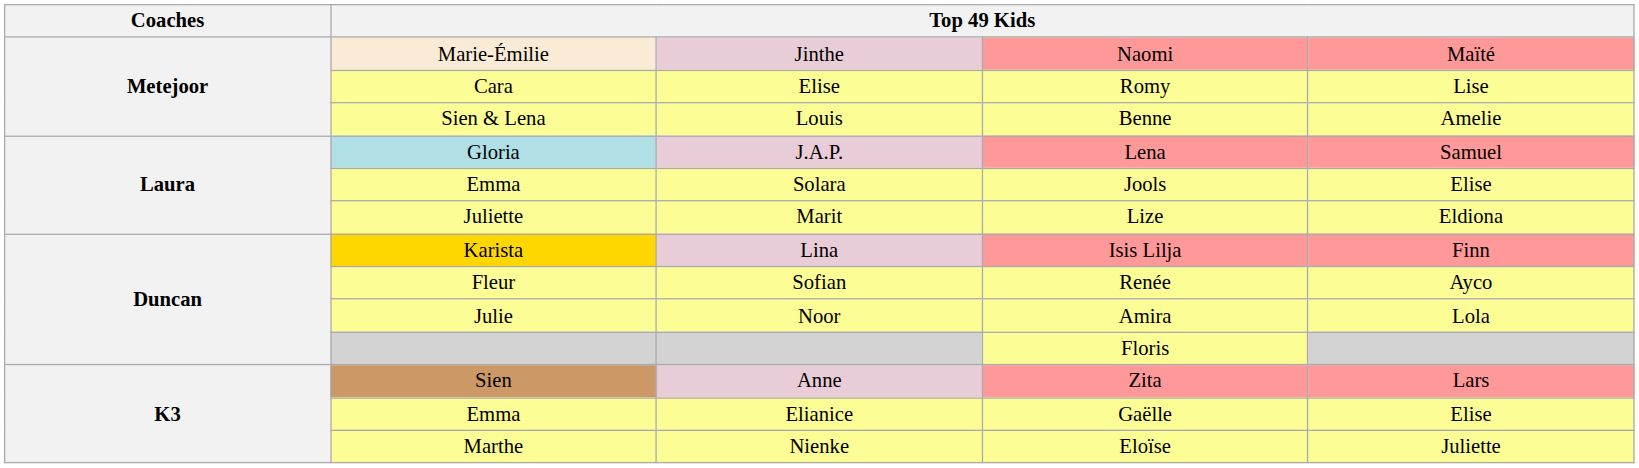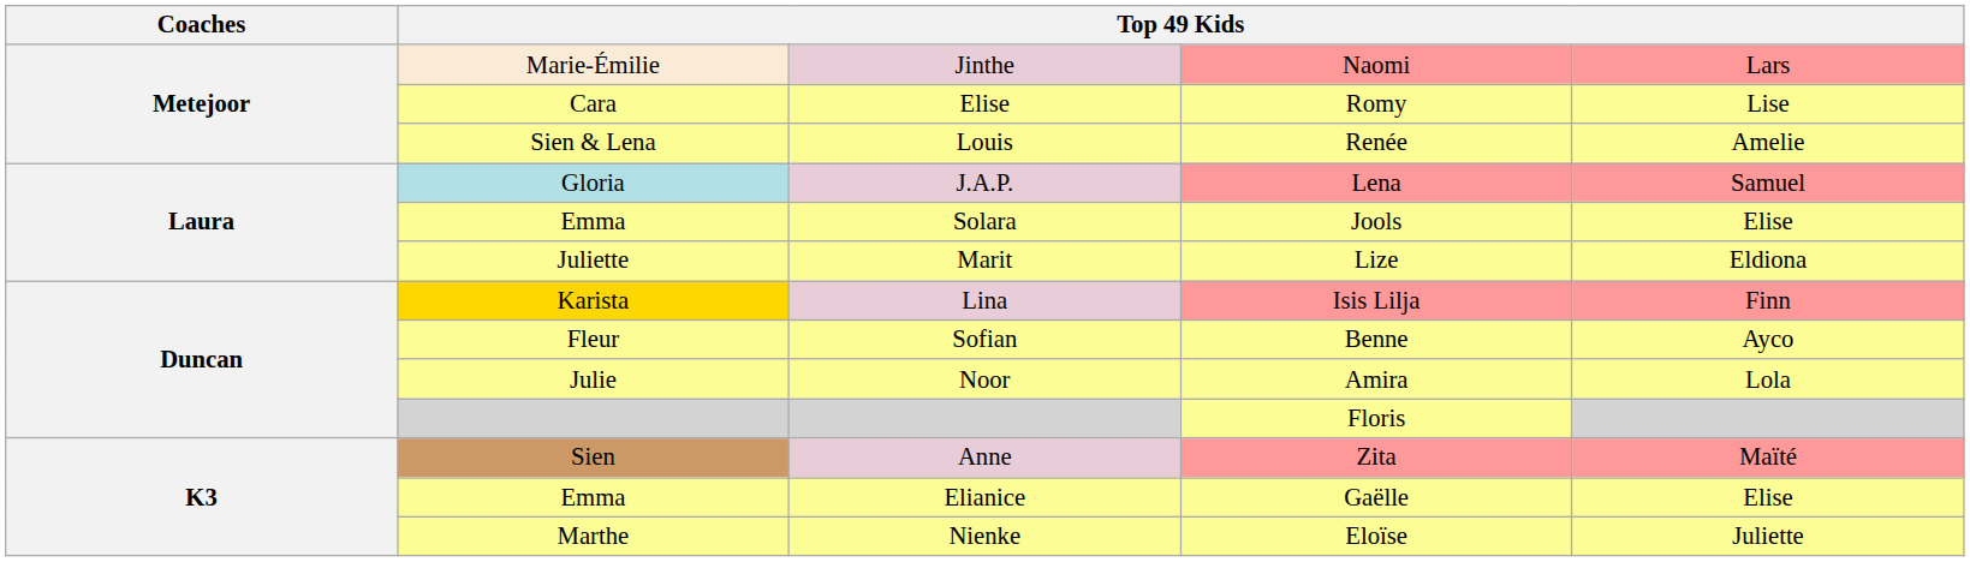Jinthe | column 5: Maïté -> Lars
Louis | column 4: Benne -> Renée
Sofian | column 4: Renée -> Benne
Anne | column 5: Lars -> Maïté
